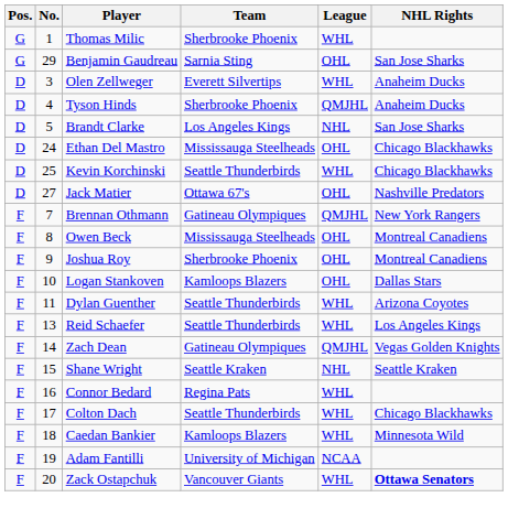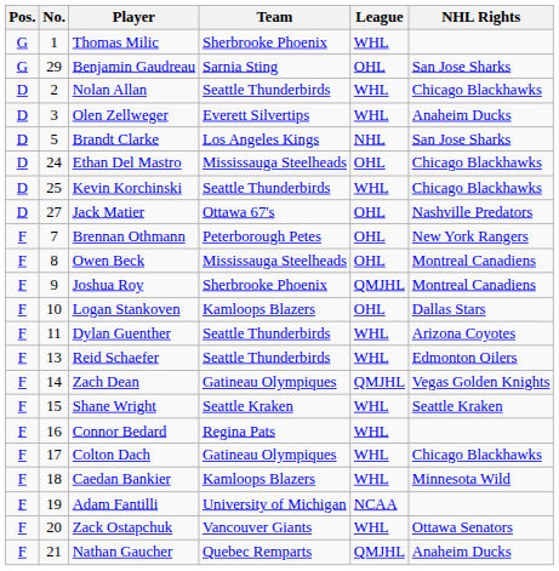+ row: D | 2 | Nolan Allan | Seattle Thunderbirds | WHL | Chicago Blackhawks
- row: D | 4 | Tyson Hinds | Sherbrooke Phoenix | QMJHL | Anaheim Ducks
Brennan Othmann | Team: Gatineau Olympiques -> Peterborough Petes
Brennan Othmann | League: QMJHL -> OHL
Joshua Roy | League: OHL -> QMJHL
Reid Schaefer | NHL Rights: Los Angeles Kings -> Edmonton Oilers
Shane Wright | League: NHL -> WHL
Colton Dach | Team: Seattle Thunderbirds -> Gatineau Olympiques
Zack Ostapchuk | NHL Rights: bold -> normal
+ row: F | 21 | Nathan Gaucher | Quebec Remparts | QMJHL | Anaheim Ducks
